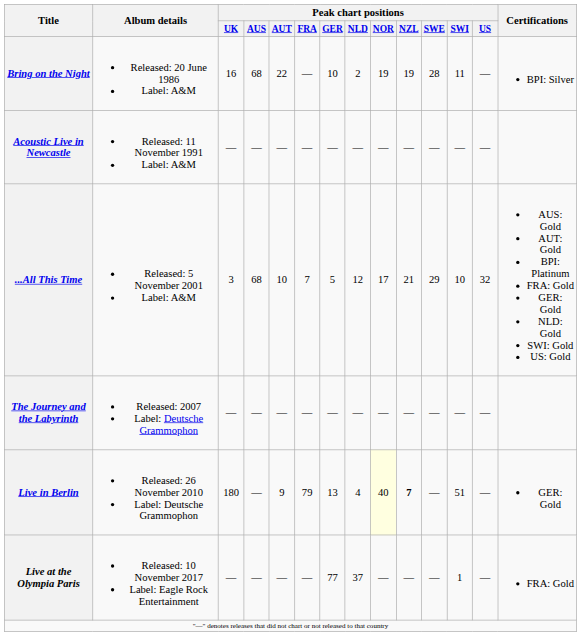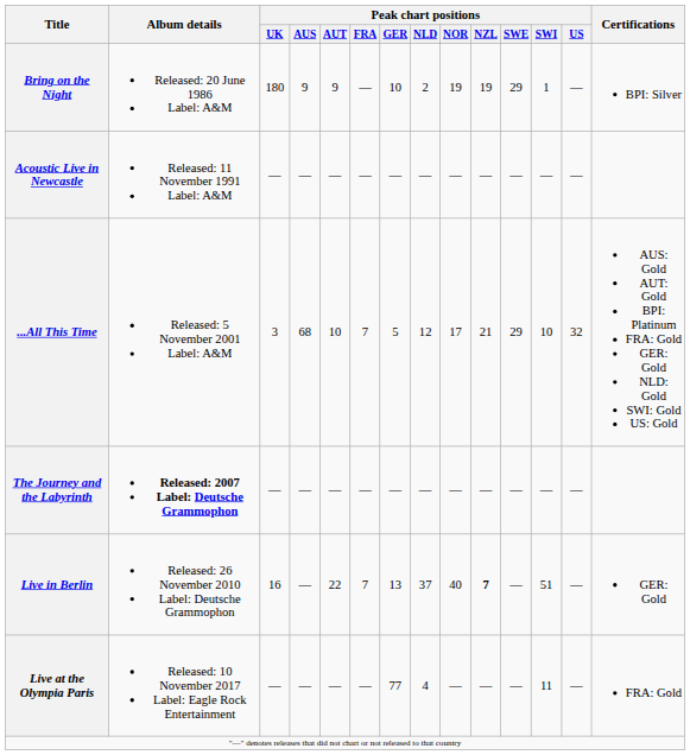Bring on the Night | Peak chart positions / UK: 16 -> 180
Bring on the Night | Peak chart positions / AUS: 68 -> 9
Bring on the Night | Peak chart positions / AUT: 22 -> 9
Bring on the Night | Peak chart positions / SWE: 28 -> 29
Bring on the Night | Peak chart positions / SWI: 11 -> 1
The Journey and the Labyrinth | Album details: normal -> bold
Live in Berlin | Peak chart positions / UK: 180 -> 16
Live in Berlin | Peak chart positions / AUT: 9 -> 22
Live in Berlin | Peak chart positions / FRA: 79 -> 7
Live in Berlin | Peak chart positions / NLD: 4 -> 37
Live in Berlin | Peak chart positions / NOR: lightyellow background -> no background
Live at the Olympia Paris | Peak chart positions / NLD: 37 -> 4
Live at the Olympia Paris | Peak chart positions / SWI: 1 -> 11
